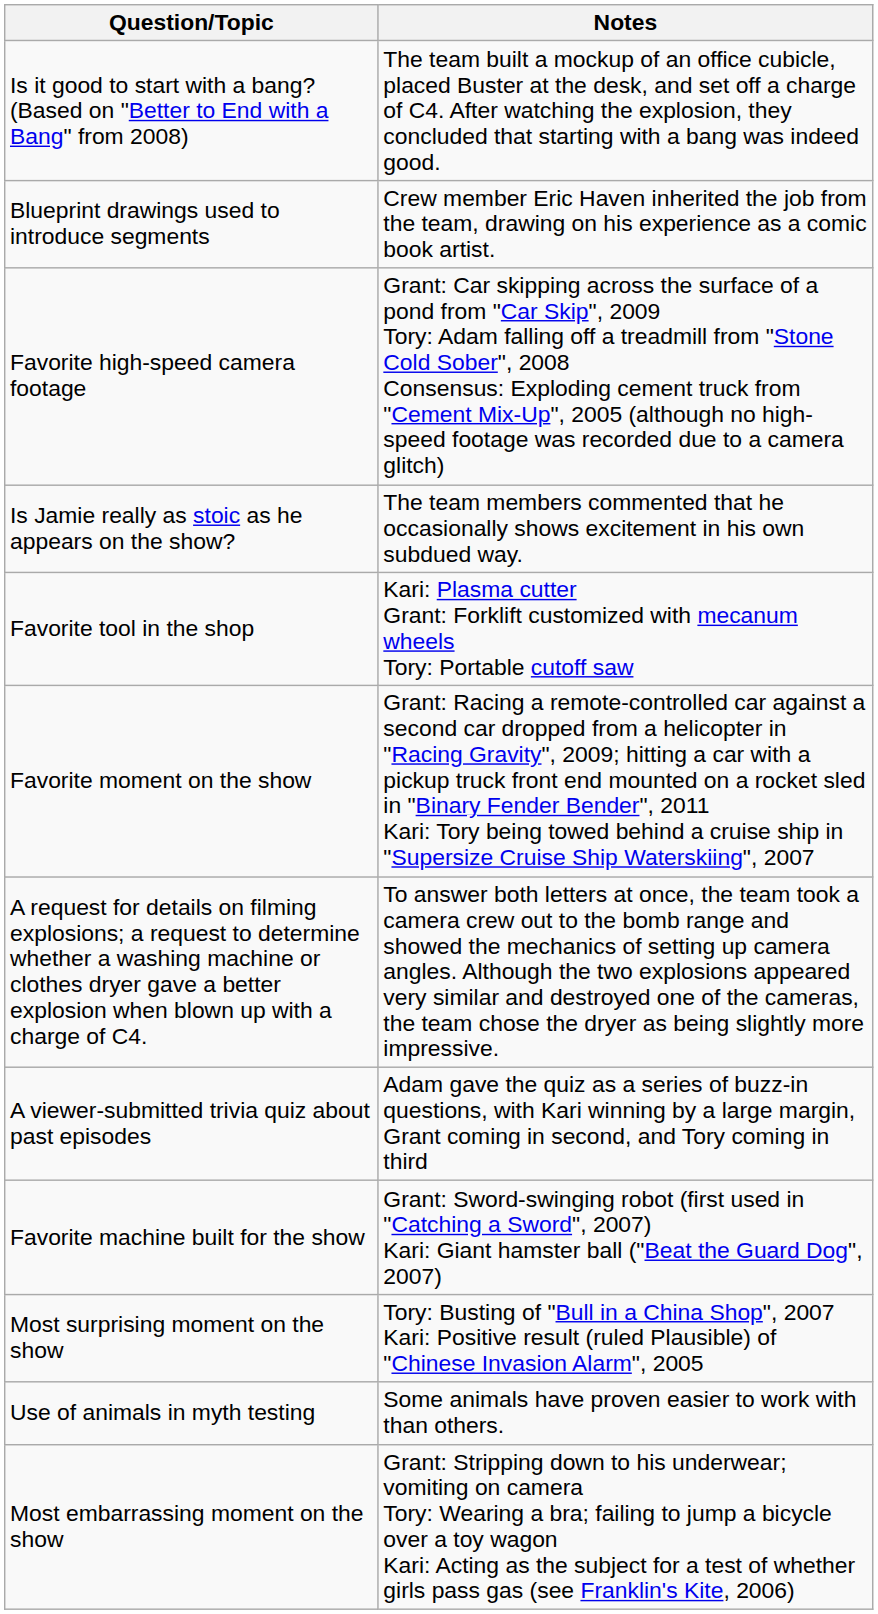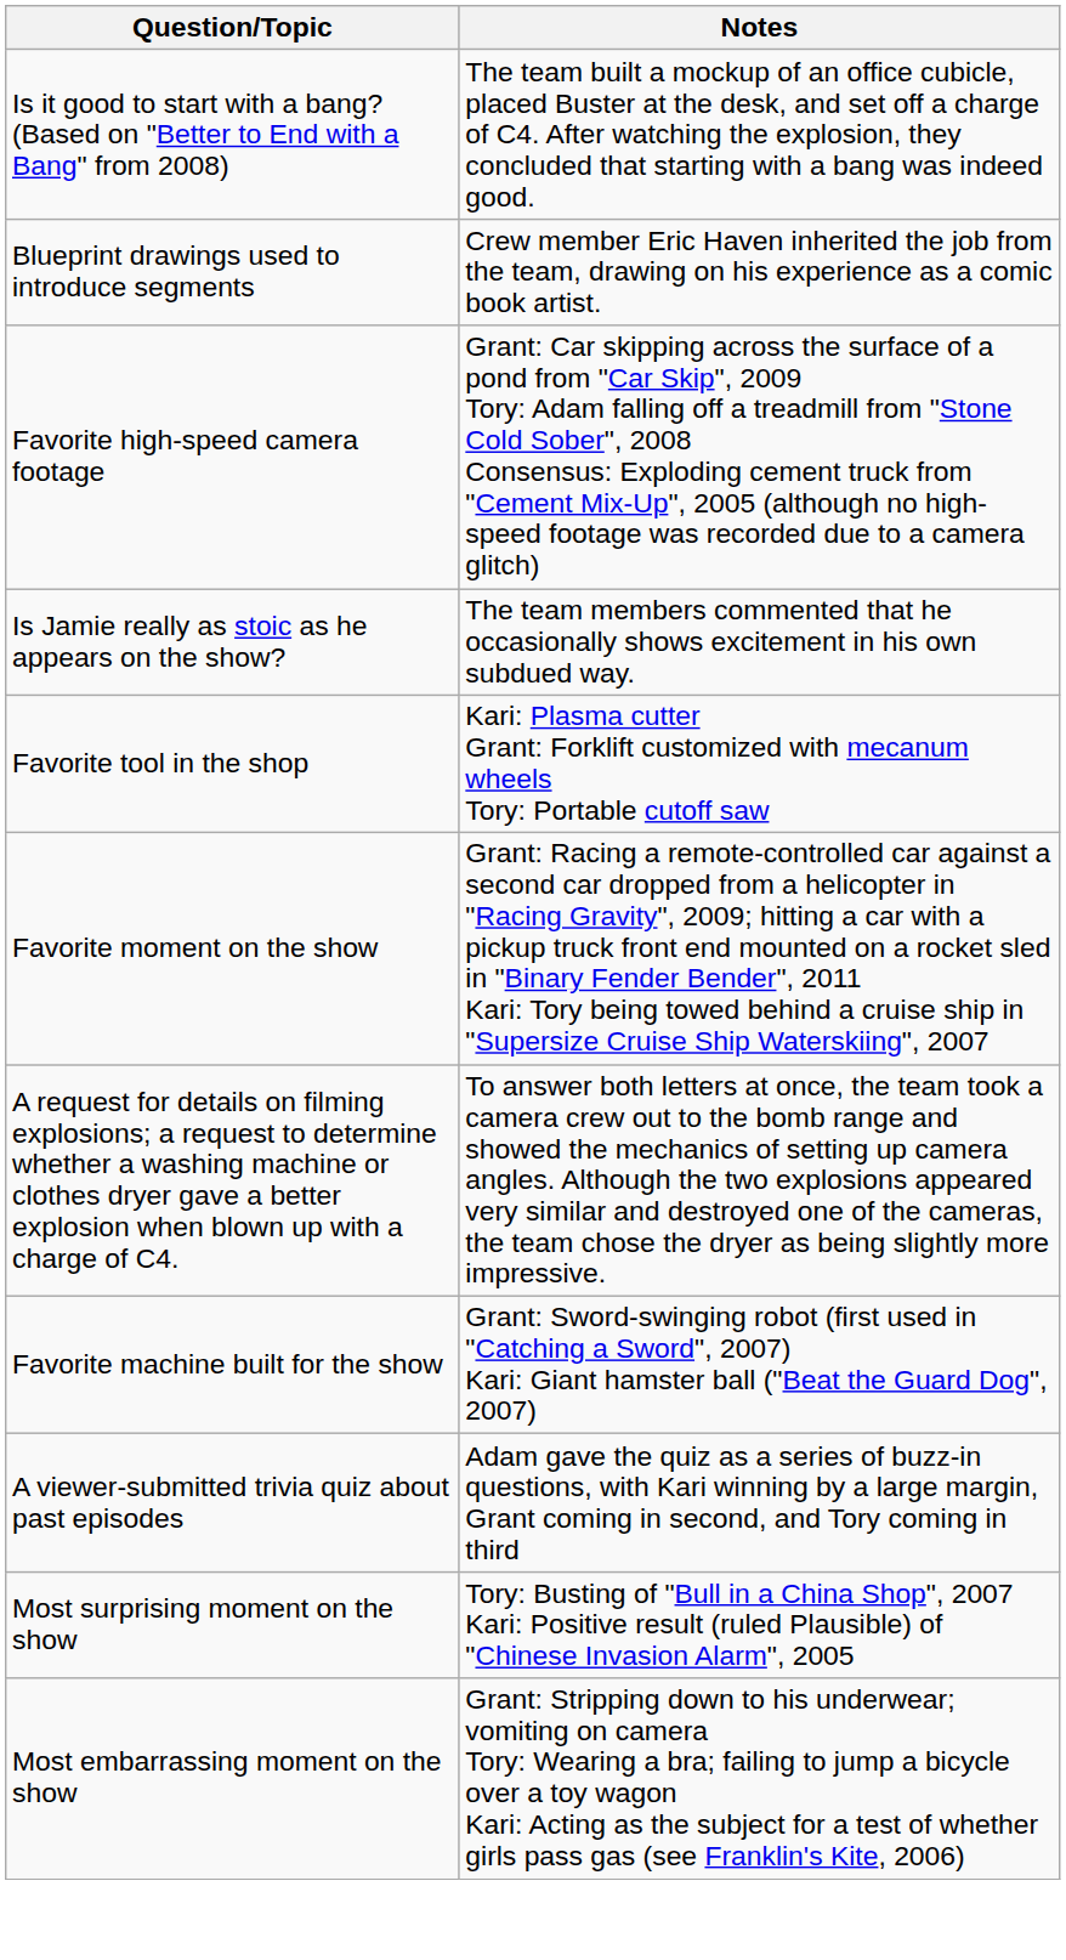rows swapped: Favorite machine built for the show <-> A viewer-submitted trivia quiz about past episodes
- row: Use of animals in myth testing | Some animals have proven easier to work with than others.
